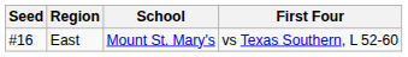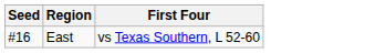- column: School | Mount St. Mary's
